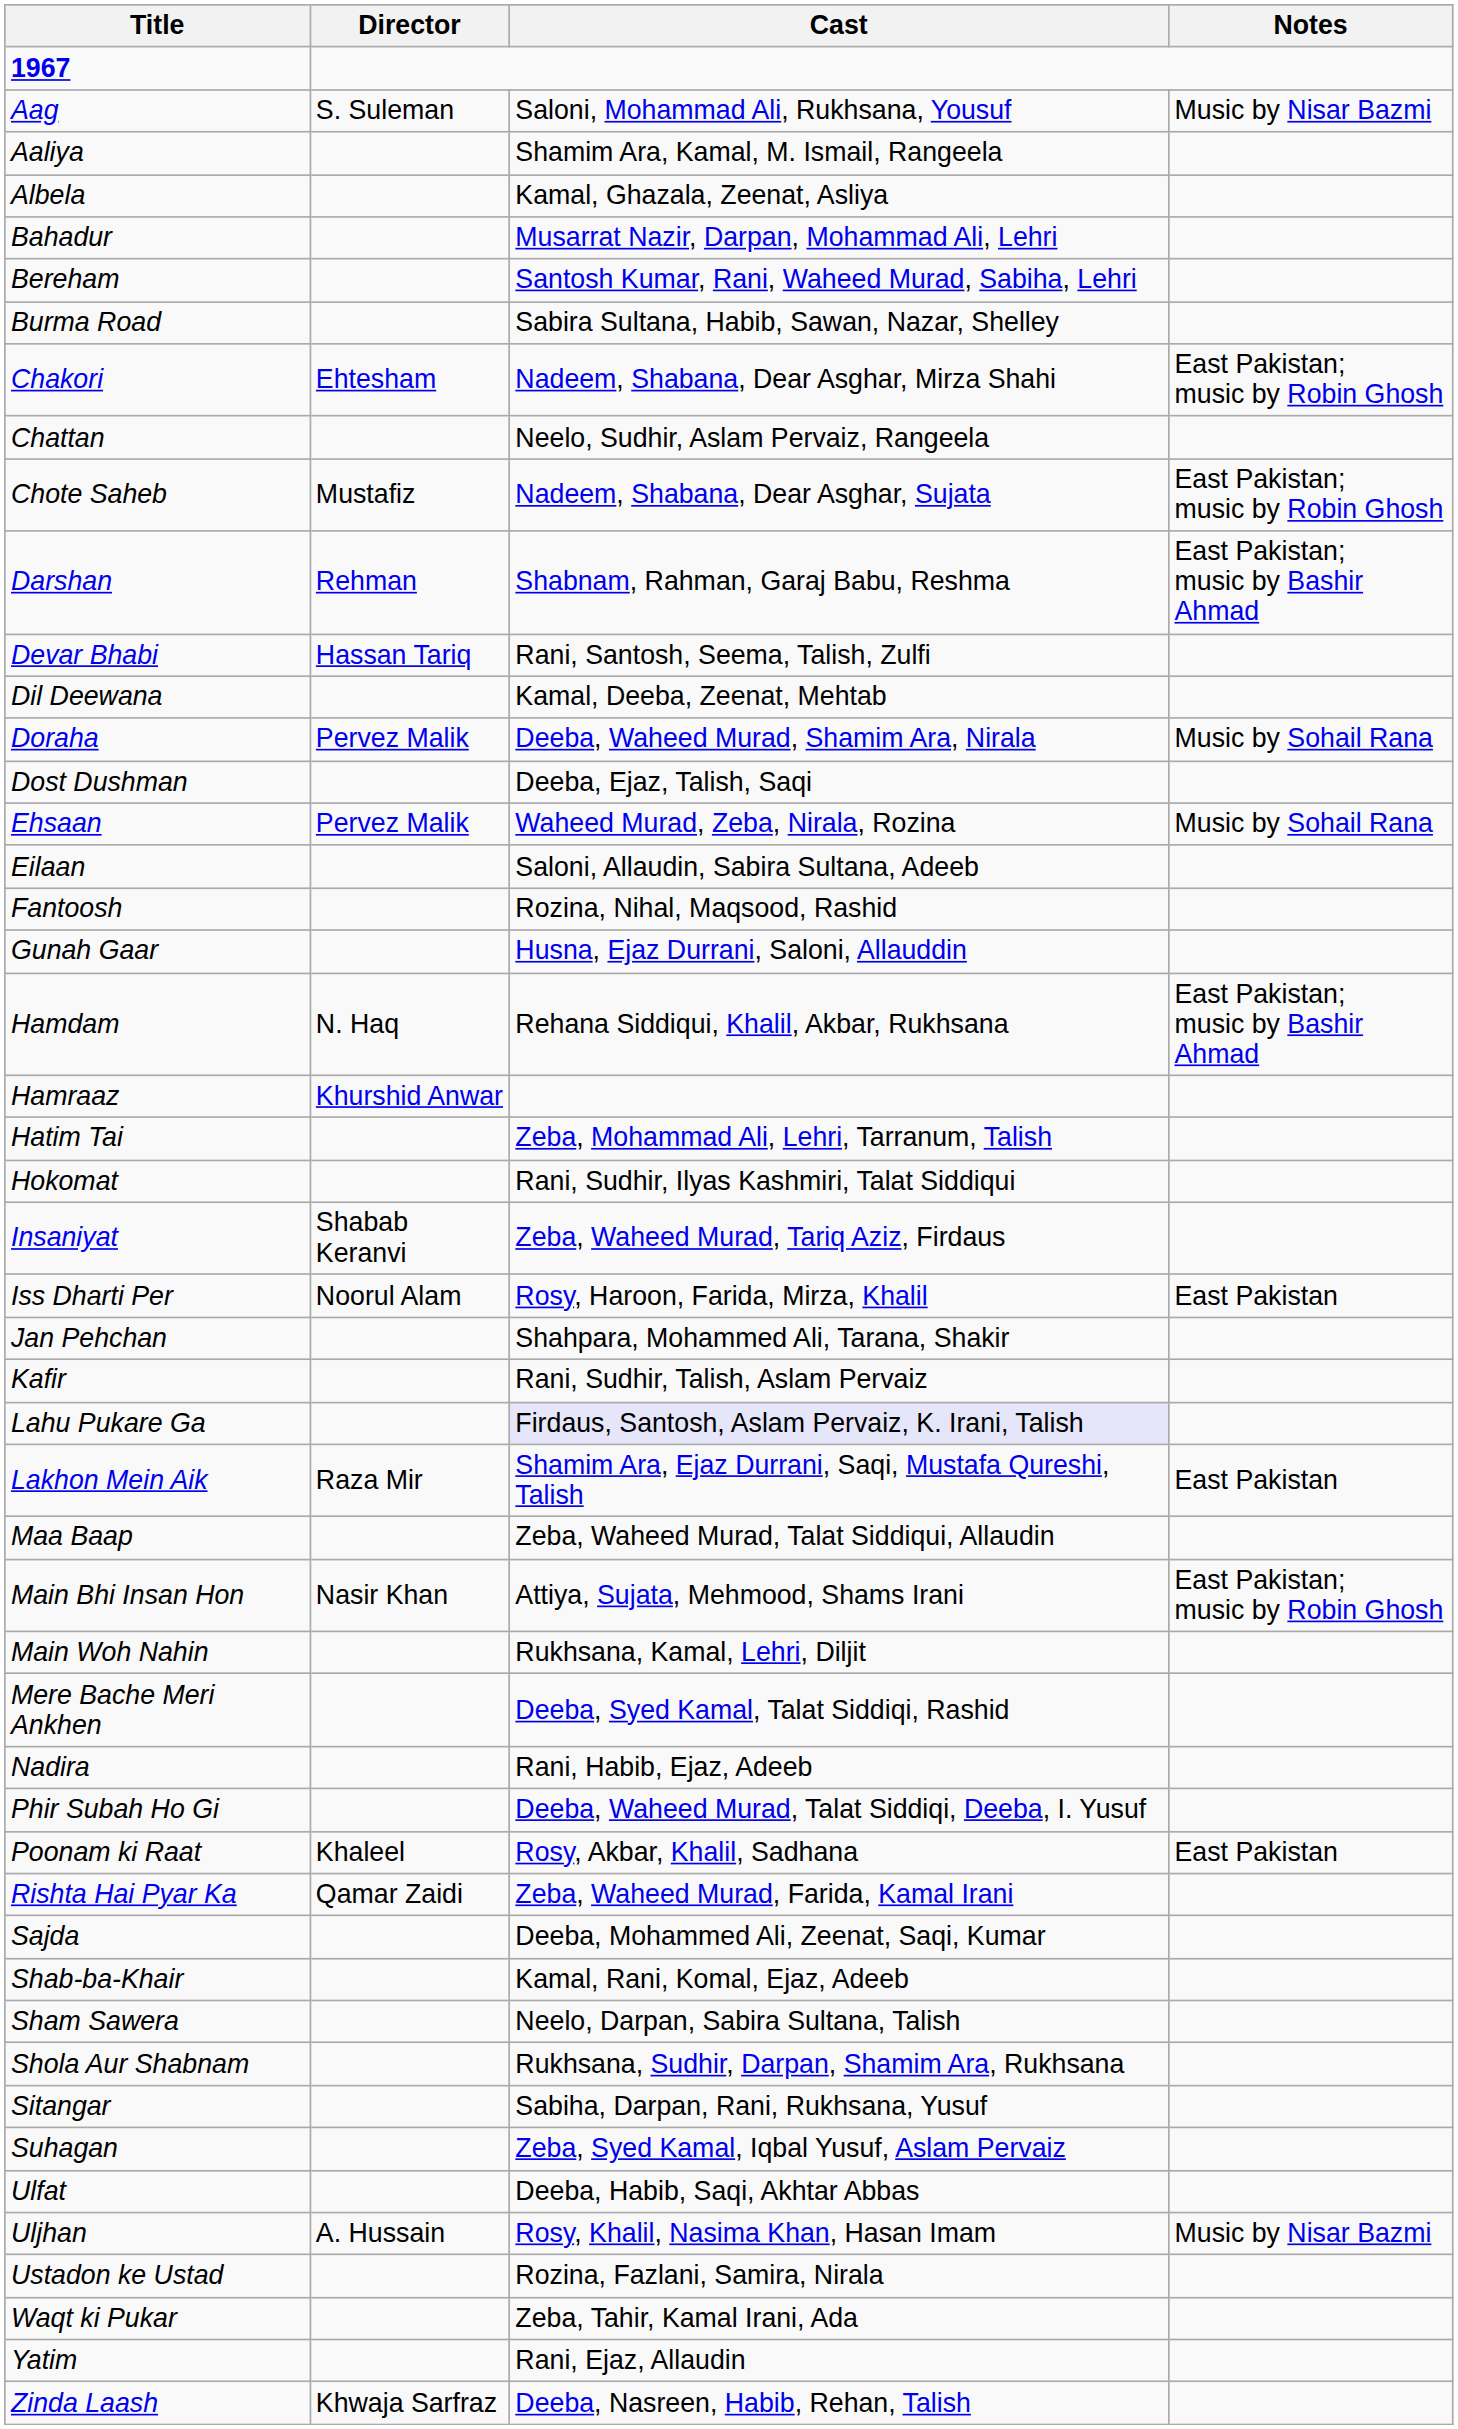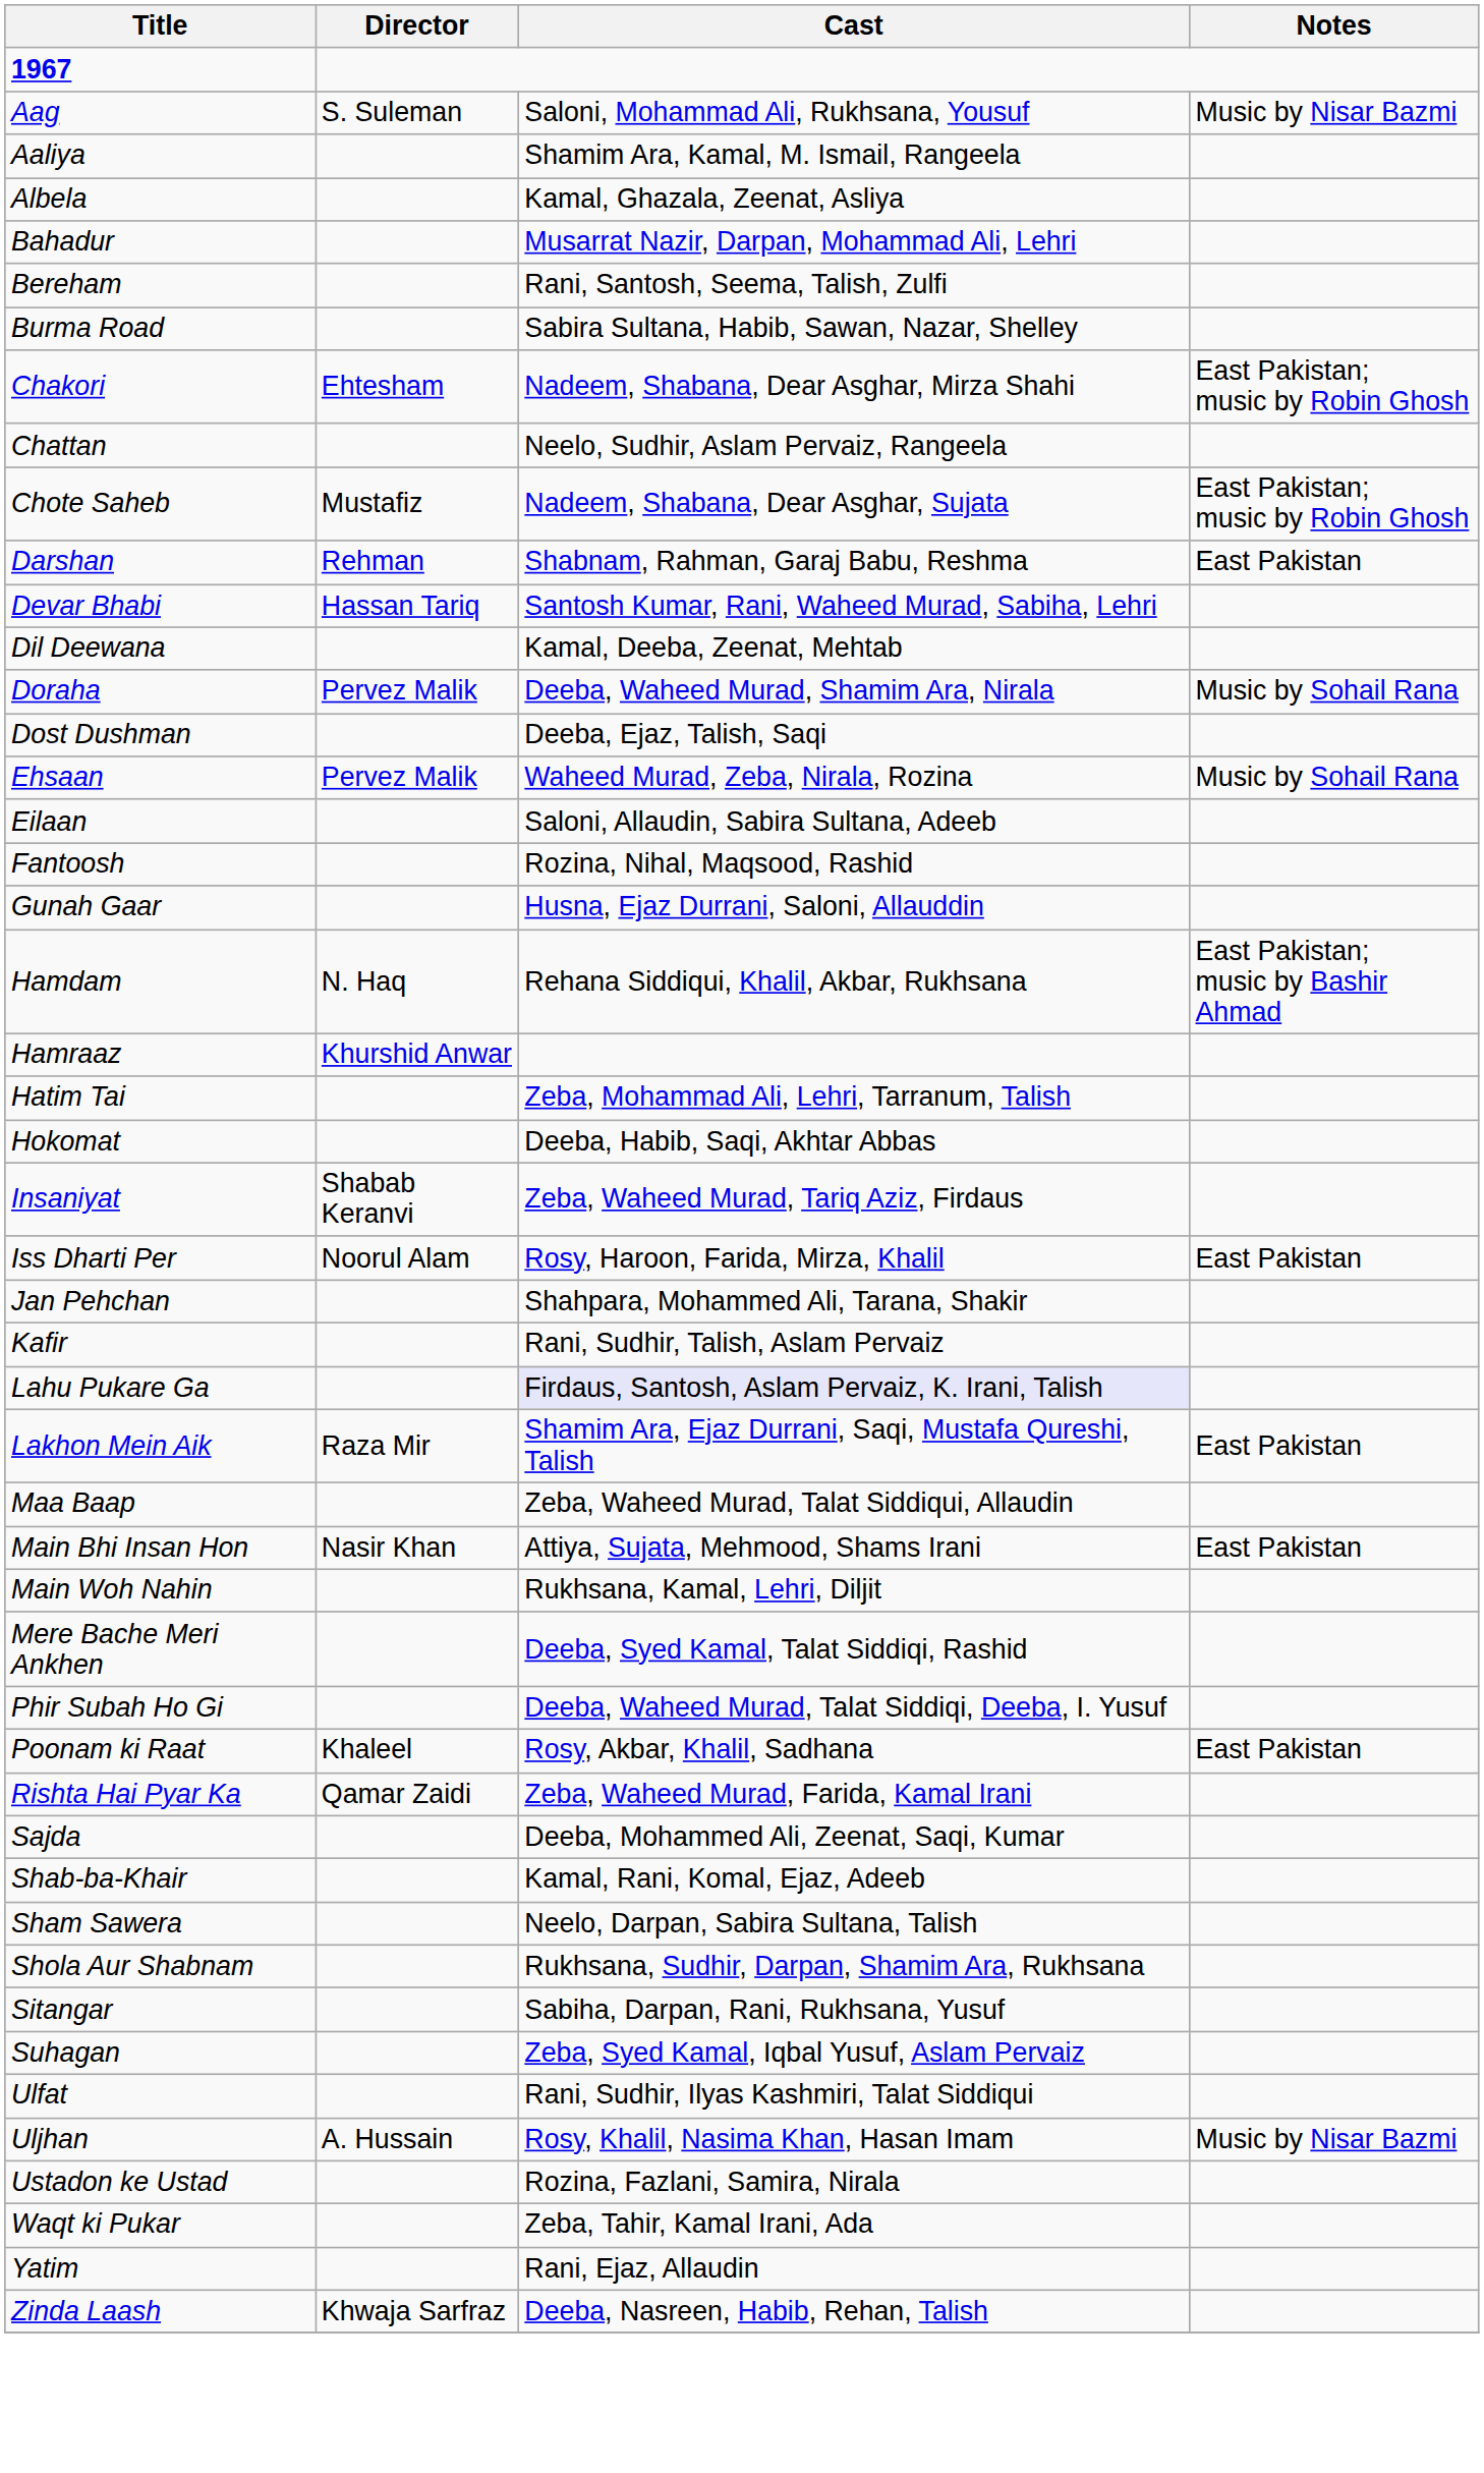Bereham | Cast: Santosh Kumar, Rani, Waheed Murad, Sabiha, Lehri -> Rani, Santosh, Seema, Talish, Zulfi
Darshan | Notes: East Pakistan; music by Bashir Ahmad -> East Pakistan
Devar Bhabi | Cast: Rani, Santosh, Seema, Talish, Zulfi -> Santosh Kumar, Rani, Waheed Murad, Sabiha, Lehri
Hokomat | Cast: Rani, Sudhir, Ilyas Kashmiri, Talat Siddiqui -> Deeba, Habib, Saqi, Akhtar Abbas
Main Bhi Insan Hon | Notes: East Pakistan; music by Robin Ghosh -> East Pakistan
- row: Nadira | Rani, Habib, Ejaz, Adeeb
Ulfat | Cast: Deeba, Habib, Saqi, Akhtar Abbas -> Rani, Sudhir, Ilyas Kashmiri, Talat Siddiqui
